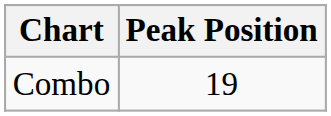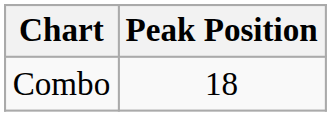Combo | Peak Position: 19 -> 18
